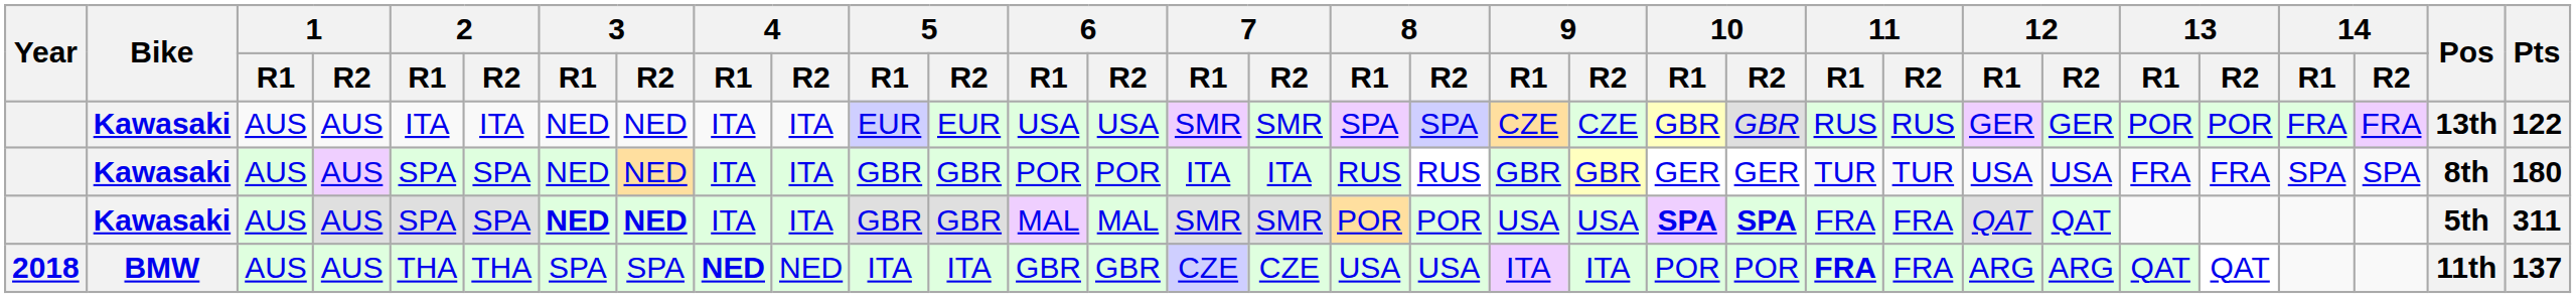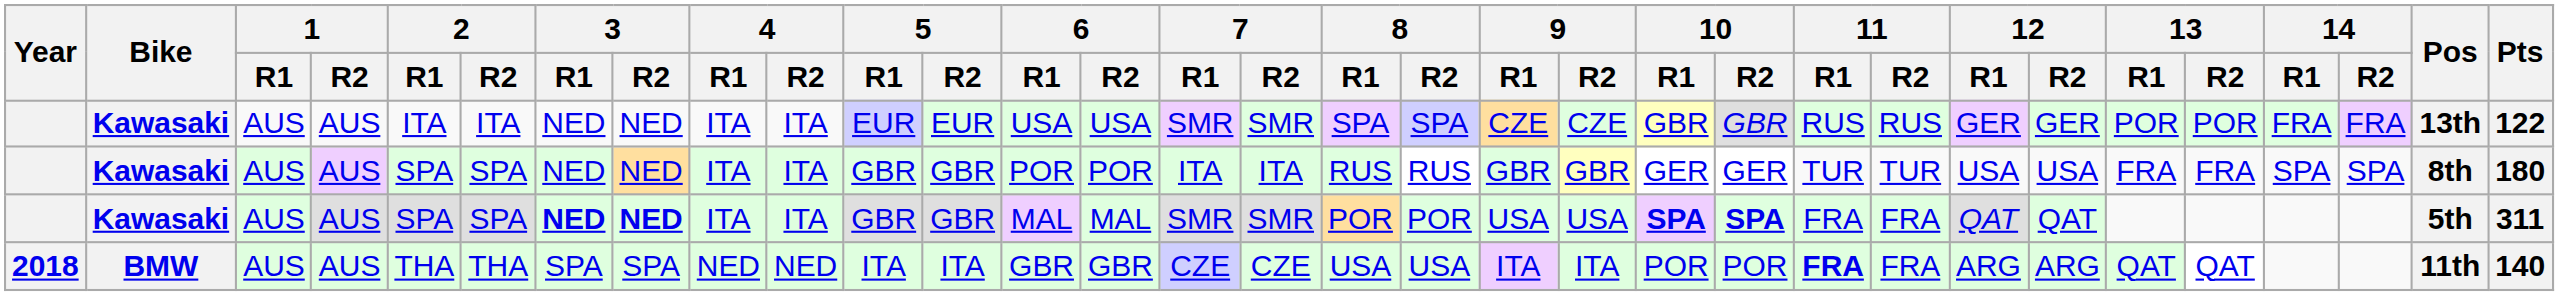2018 | 4 / R1: bold -> normal
2018 | Pts: 137 -> 140
